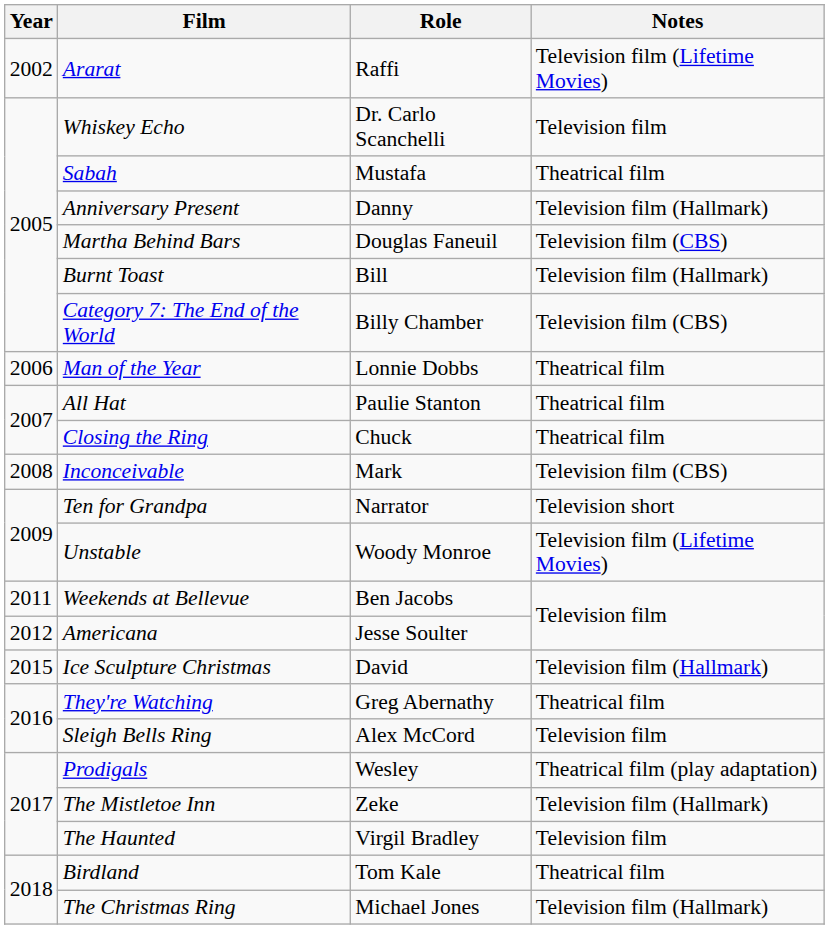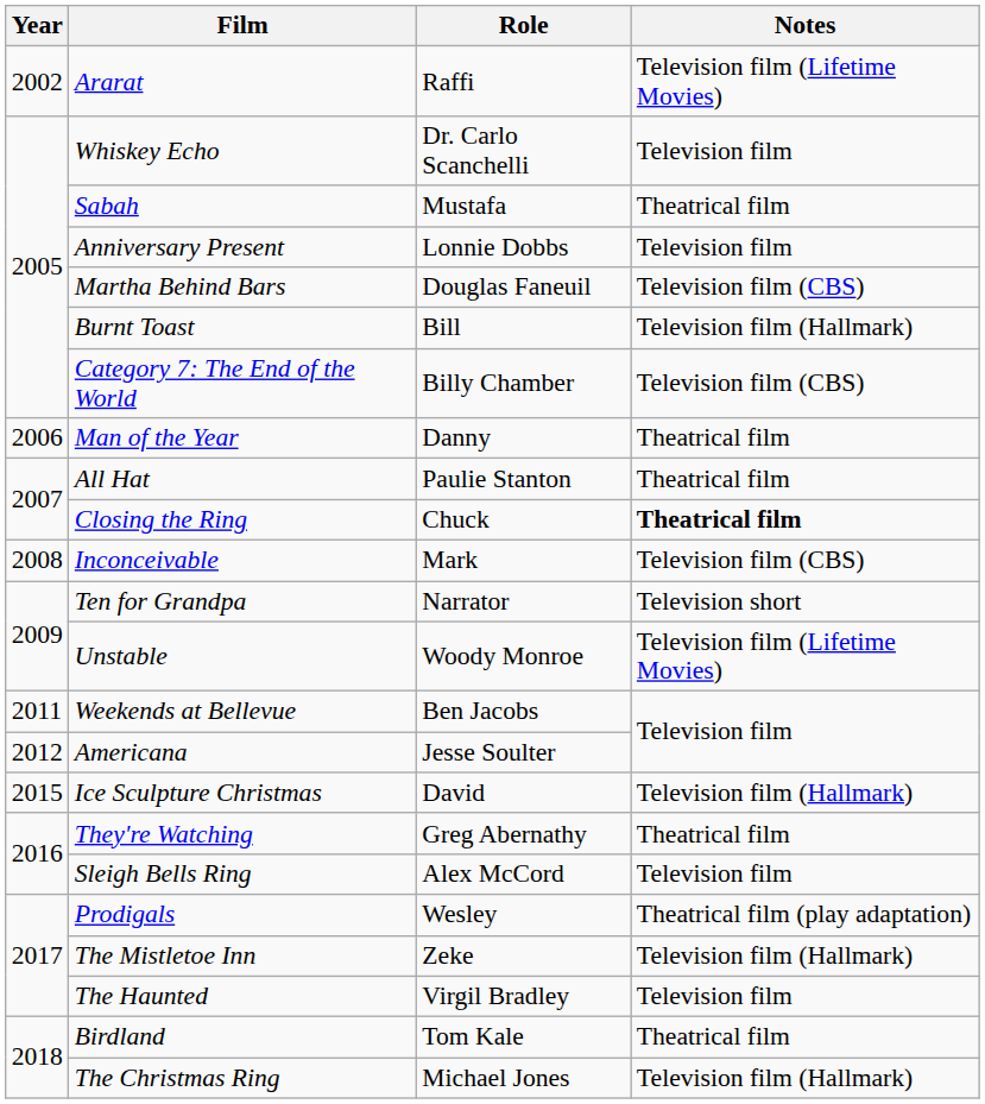Anniversary Present | Role: Danny -> Lonnie Dobbs
Anniversary Present | Notes: Television film (Hallmark) -> Television film
Man of the Year | Role: Lonnie Dobbs -> Danny
Closing the Ring | Notes: normal -> bold
